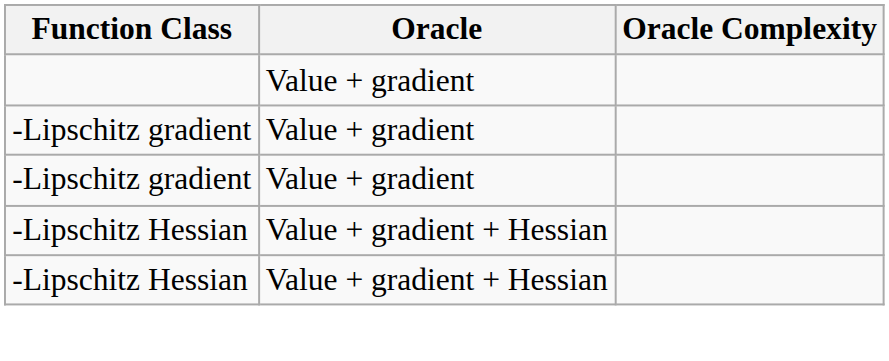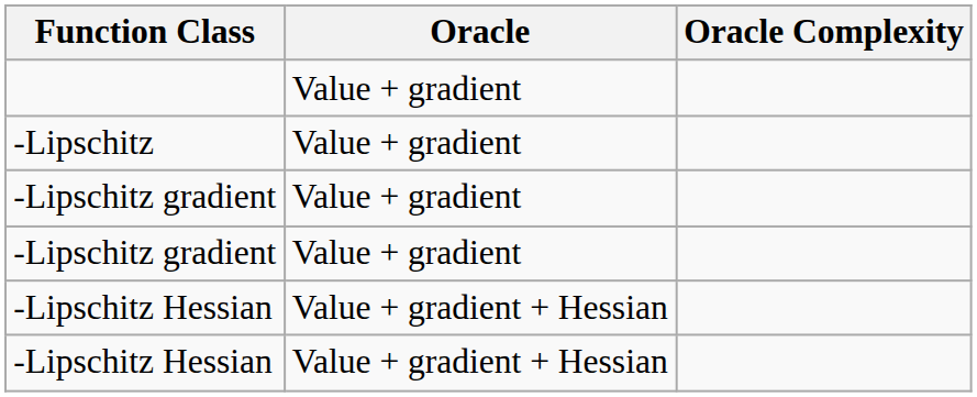+ row: -Lipschitz | Value + gradient
